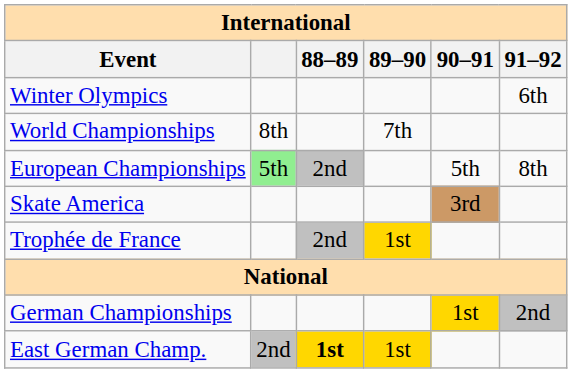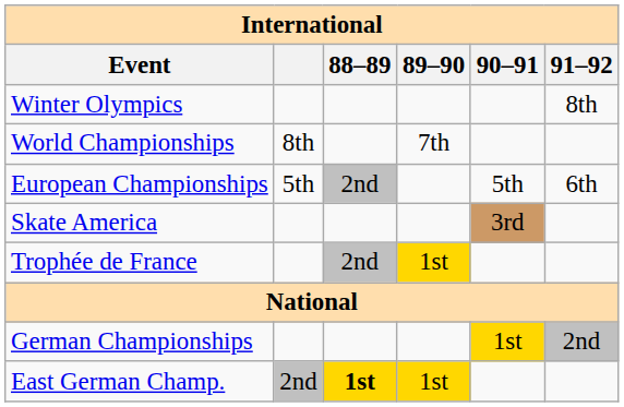Winter Olympics | 91–92: 6th -> 8th
European Championships | column 2: lightgreen background -> no background
European Championships | 91–92: 8th -> 6th
